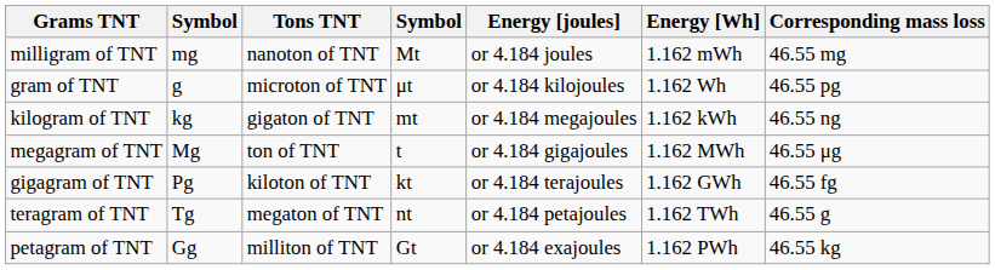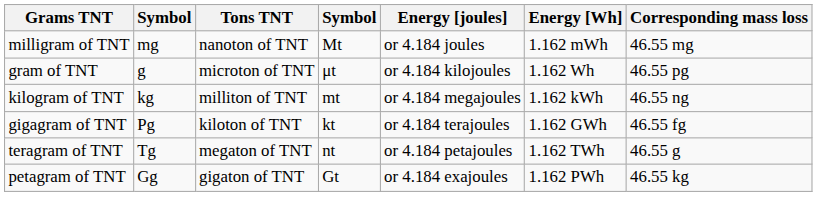kilogram of TNT | Tons TNT: gigaton of TNT -> milliton of TNT
- row: megagram of TNT | Mg | ton of TNT | t | or 4.184 gigajoules | 1.162 MWh | 46.55 μg
petagram of TNT | Tons TNT: milliton of TNT -> gigaton of TNT
